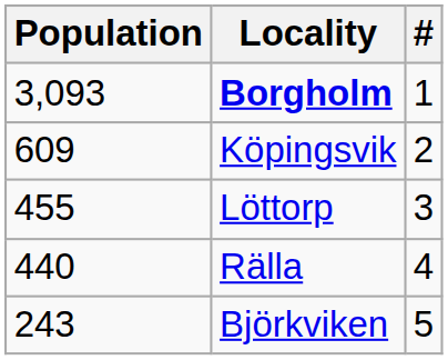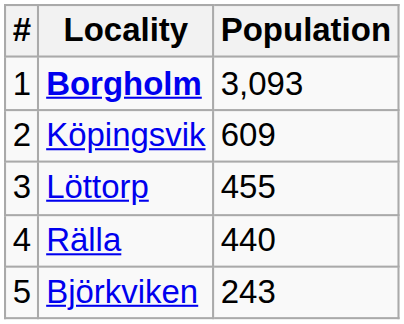columns swapped: # <-> Population
